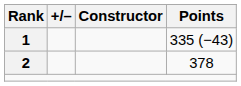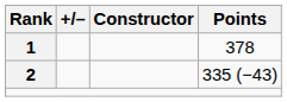1 | Points: 335 (−43) -> 378
2 | Points: 378 -> 335 (−43)
